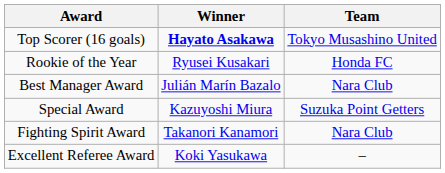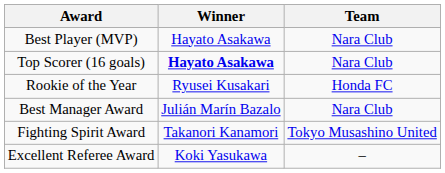+ row: Best Player (MVP) | Hayato Asakawa | Nara Club
Top Scorer (16 goals) | Team: Tokyo Musashino United -> Nara Club
- row: Special Award | Kazuyoshi Miura | Suzuka Point Getters
Fighting Spirit Award | Team: Nara Club -> Tokyo Musashino United
